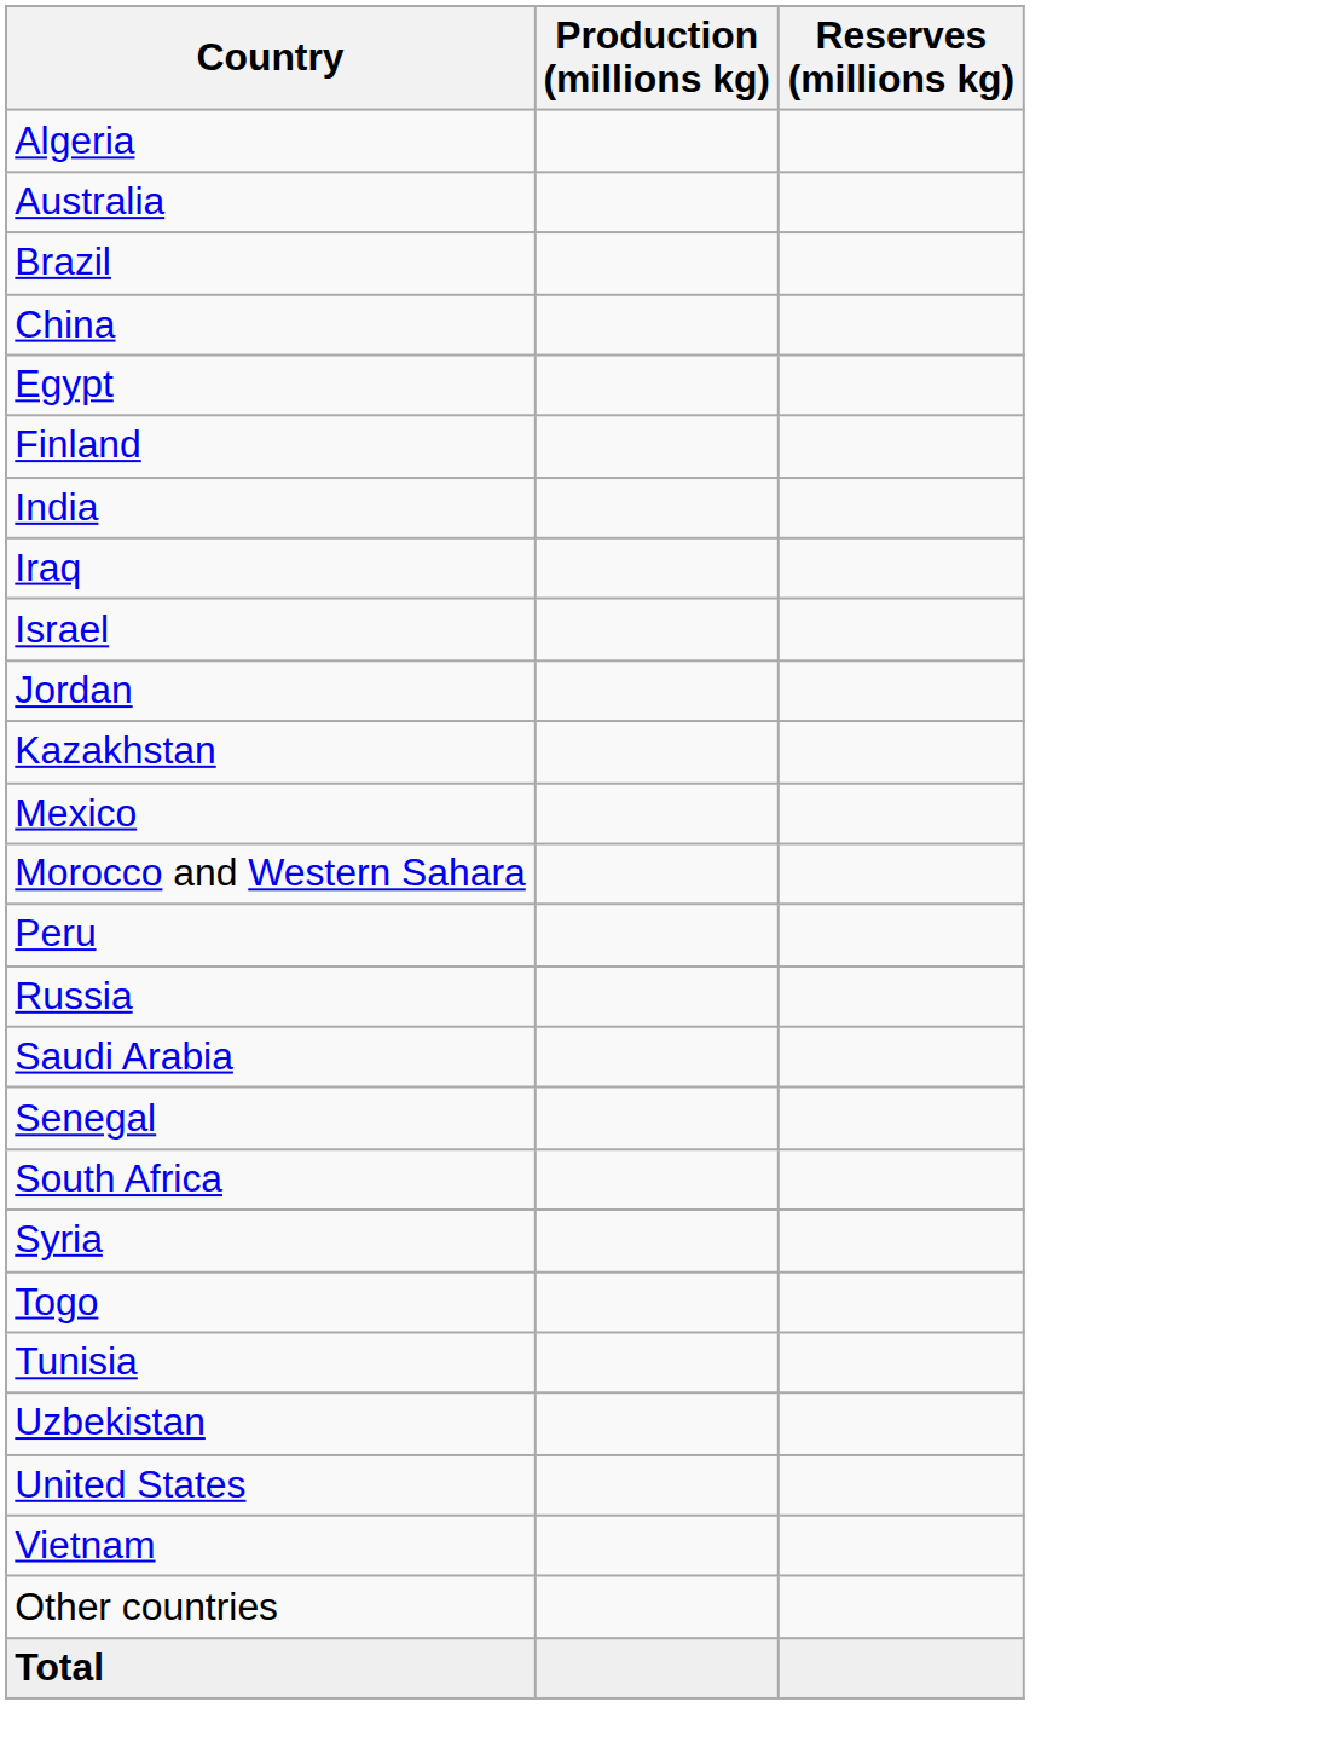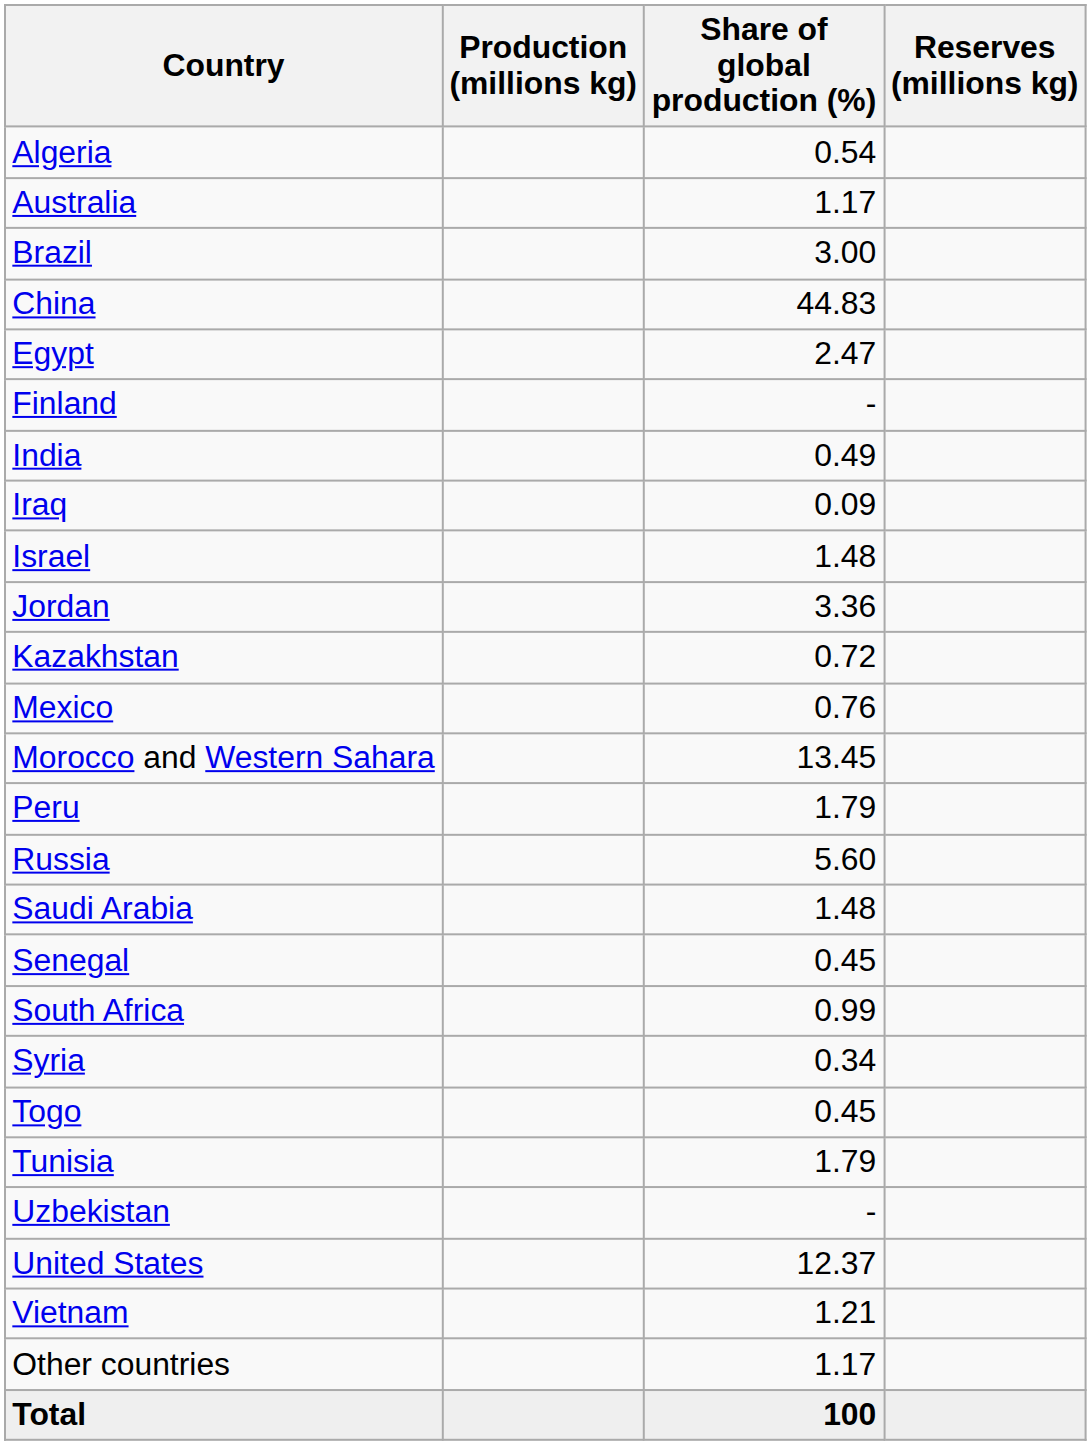+ column: Share of global production (%) | 0.54 | 1.17 | 3.00 | 44.83 | 2.47 | - | 0.49 | 0.09 | 1.48 | 3.36 | 0.72 | 0.76 | 13.45 | 1.79 | 5.60 | 1.48 | 0.45 | 0.99 | 0.34 | 0.45 | 1.79 | - | 12.37 | 1.21 | 1.17 | 100
